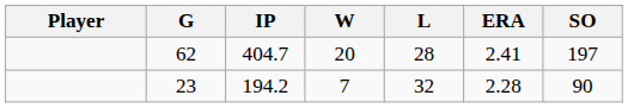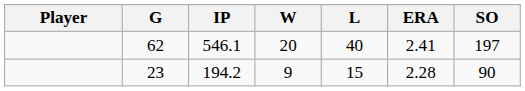62 | IP: 404.7 -> 546.1
62 | L: 28 -> 40
23 | W: 7 -> 9
23 | L: 32 -> 15
